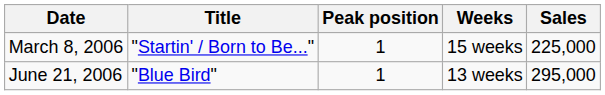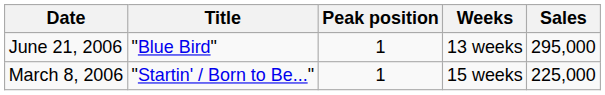rows swapped: March 8, 2006 <-> June 21, 2006
